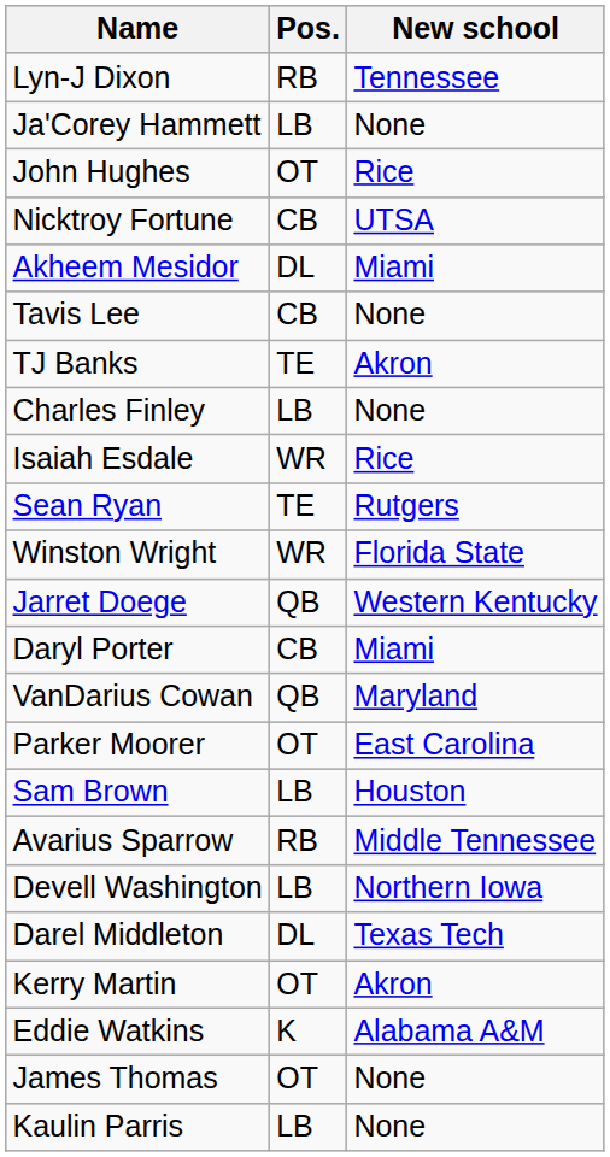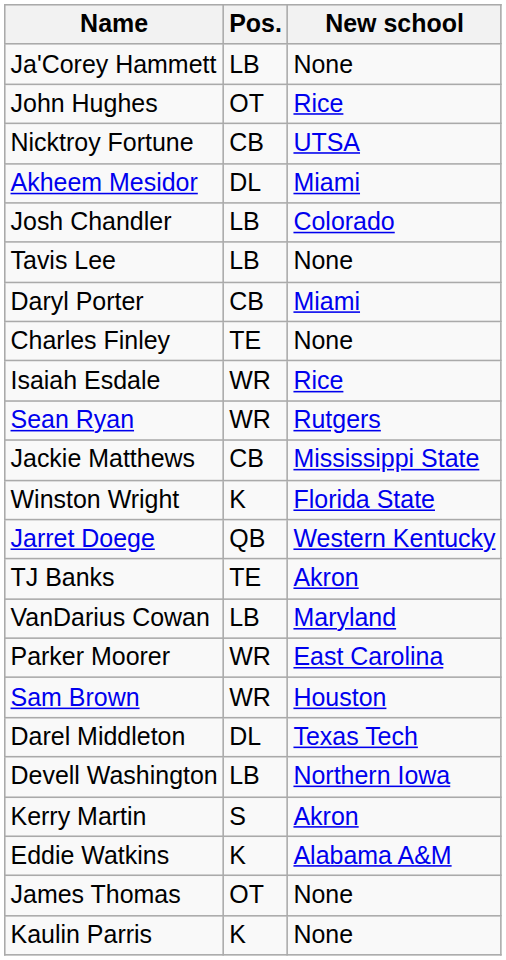- row: Lyn-J Dixon | RB | Tennessee
+ row: Josh Chandler | LB | Colorado
Tavis Lee | Pos.: CB -> LB
rows swapped: Daryl Porter <-> TJ Banks
Charles Finley | Pos.: LB -> TE
Sean Ryan | Pos.: TE -> WR
+ row: Jackie Matthews | CB | Mississippi State
Winston Wright | Pos.: WR -> K
VanDarius Cowan | Pos.: QB -> LB
Parker Moorer | Pos.: OT -> WR
Sam Brown | Pos.: LB -> WR
- row: Avarius Sparrow | RB | Middle Tennessee
rows swapped: Devell Washington <-> Darel Middleton
Kerry Martin | Pos.: OT -> S
Kaulin Parris | Pos.: LB -> K
